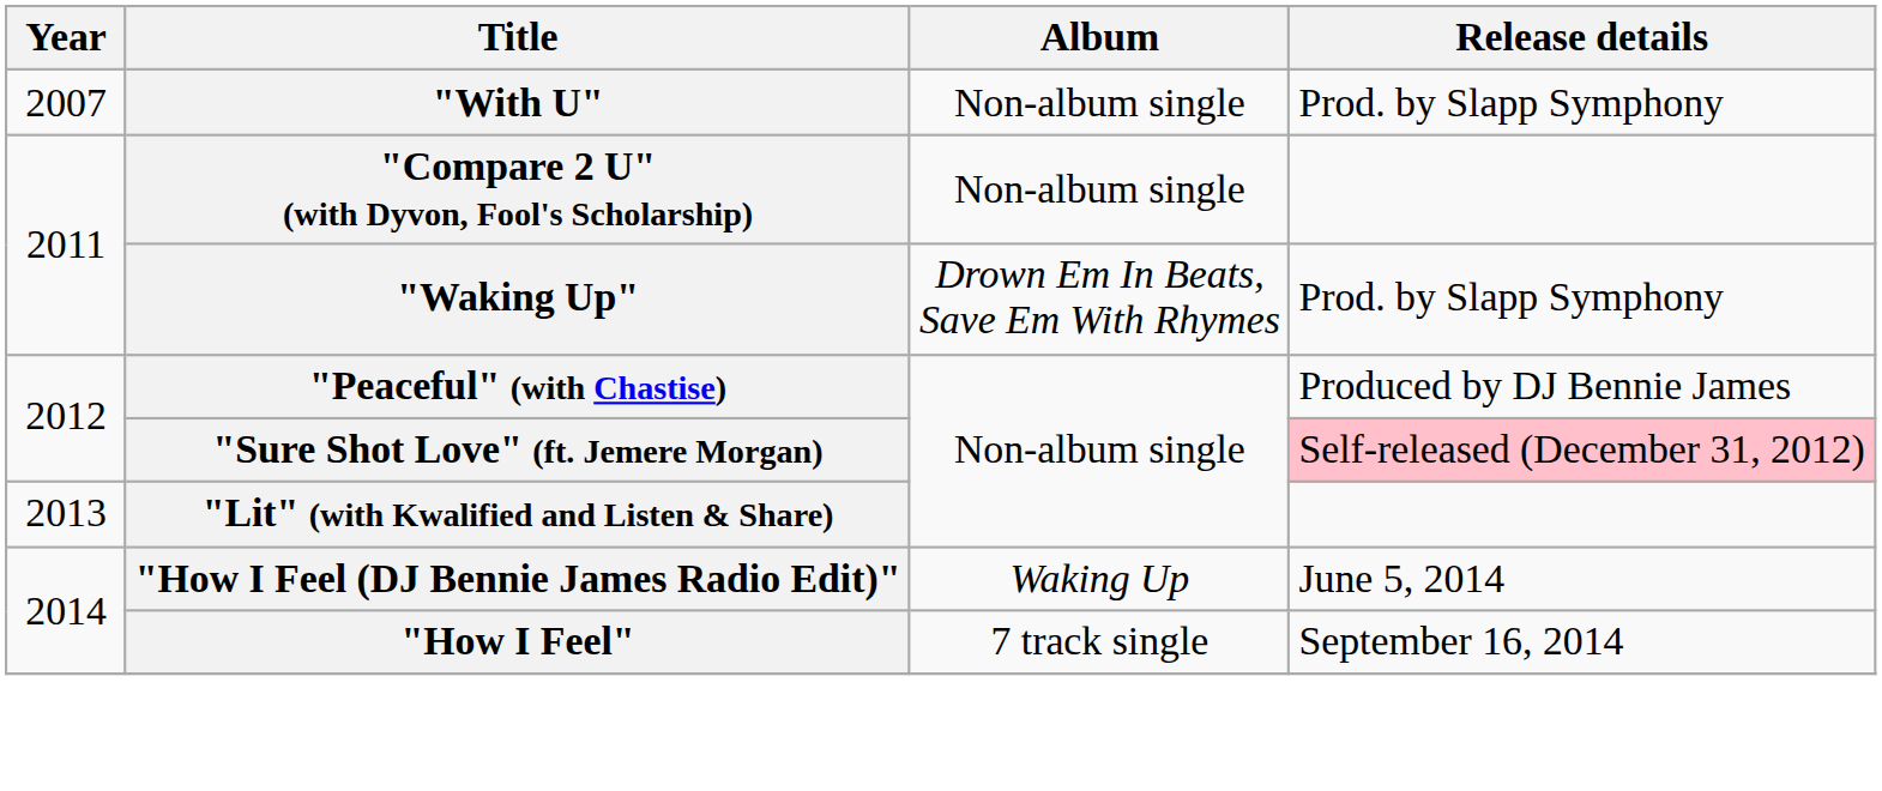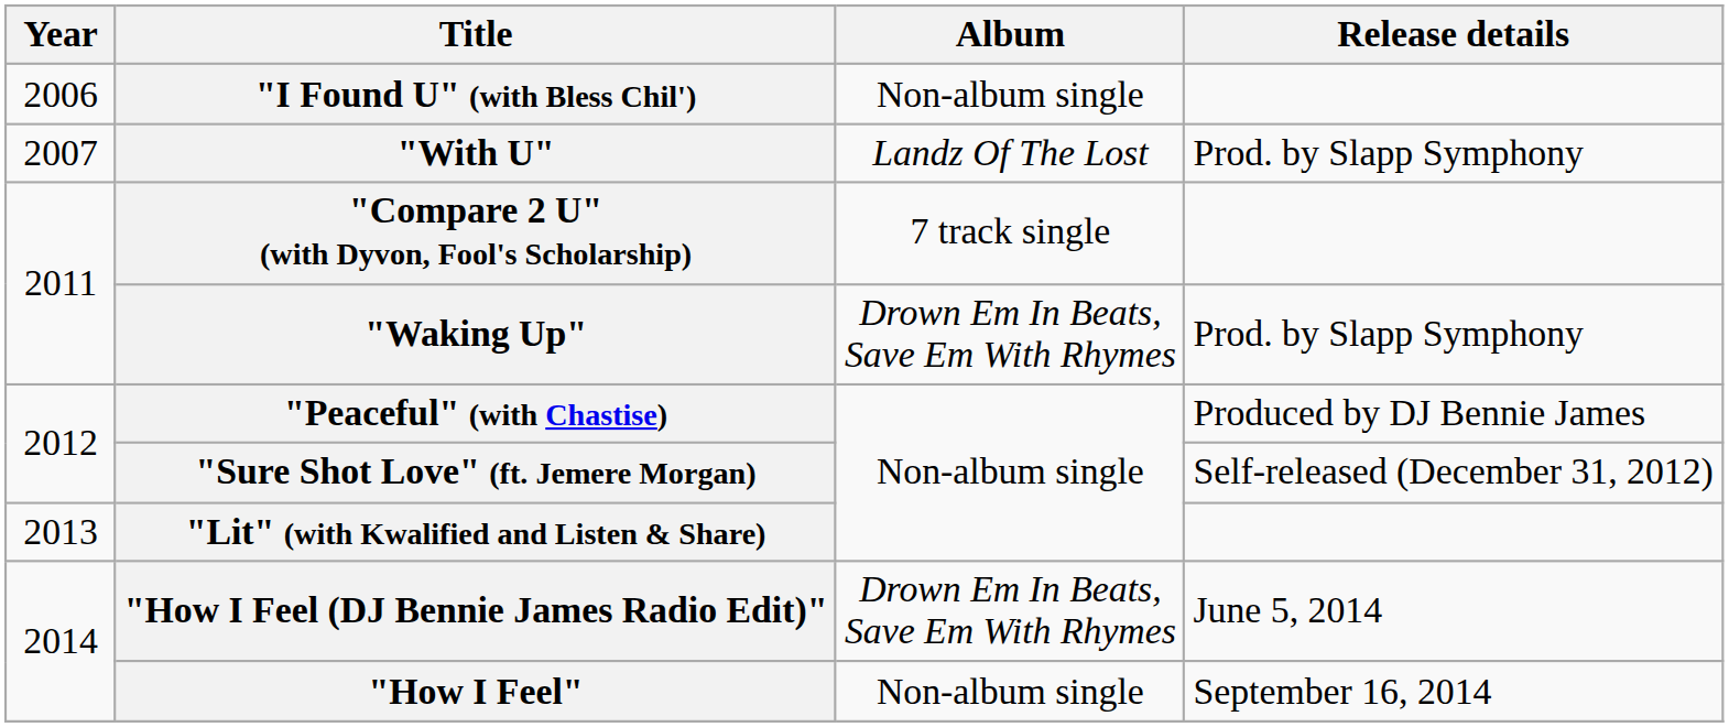+ row: 2006 | "I Found U" (with Bless Chil') | Non-album single
"With U" | Album: Non-album single -> Landz Of The Lost
"Compare 2 U" (with Dyvon, Fool's Scholarship) | Album: Non-album single -> 7 track single
"Sure Shot Love" (ft. Jemere Morgan) | Release details: pink background -> no background
"How I Feel (DJ Bennie James Radio Edit)" | Album: Waking Up -> Drown Em In Beats, Save Em With Rhymes
"How I Feel" | Album: 7 track single -> Non-album single
